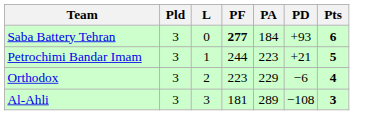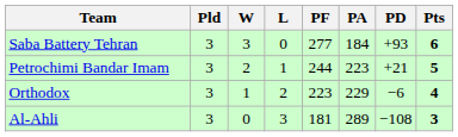+ column: W | 3 | 2 | 1 | 0
Saba Battery Tehran | PF: bold -> normal
